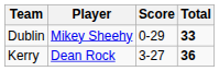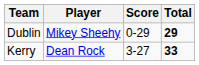Dublin | Total: 33 -> 29
Kerry | Total: 36 -> 33
